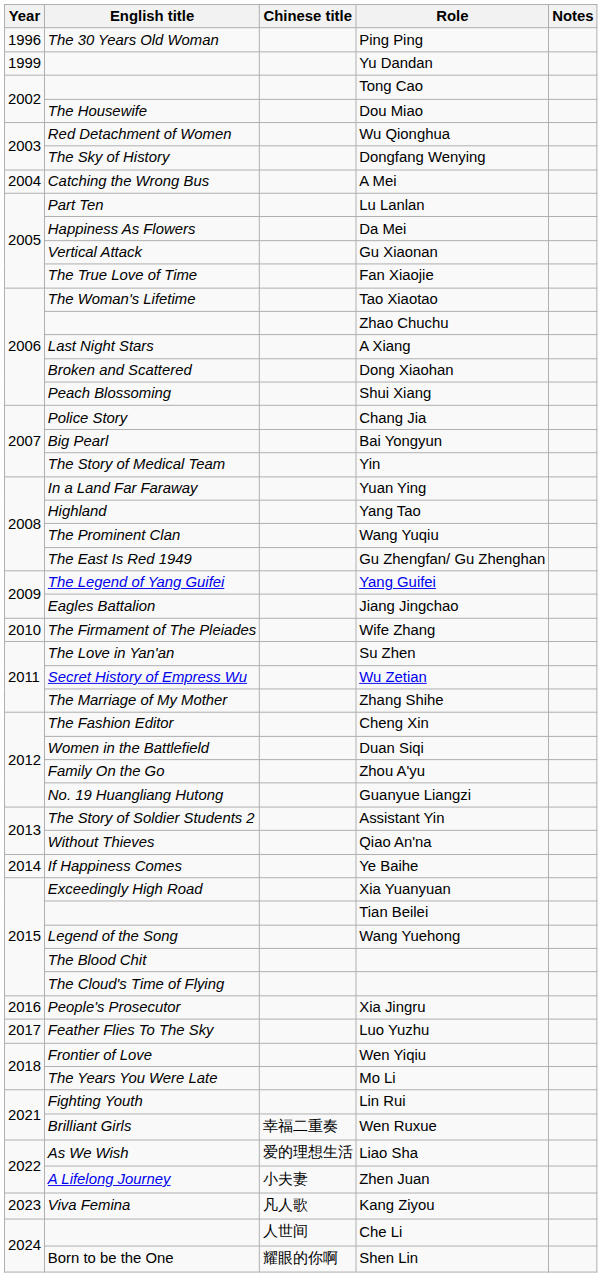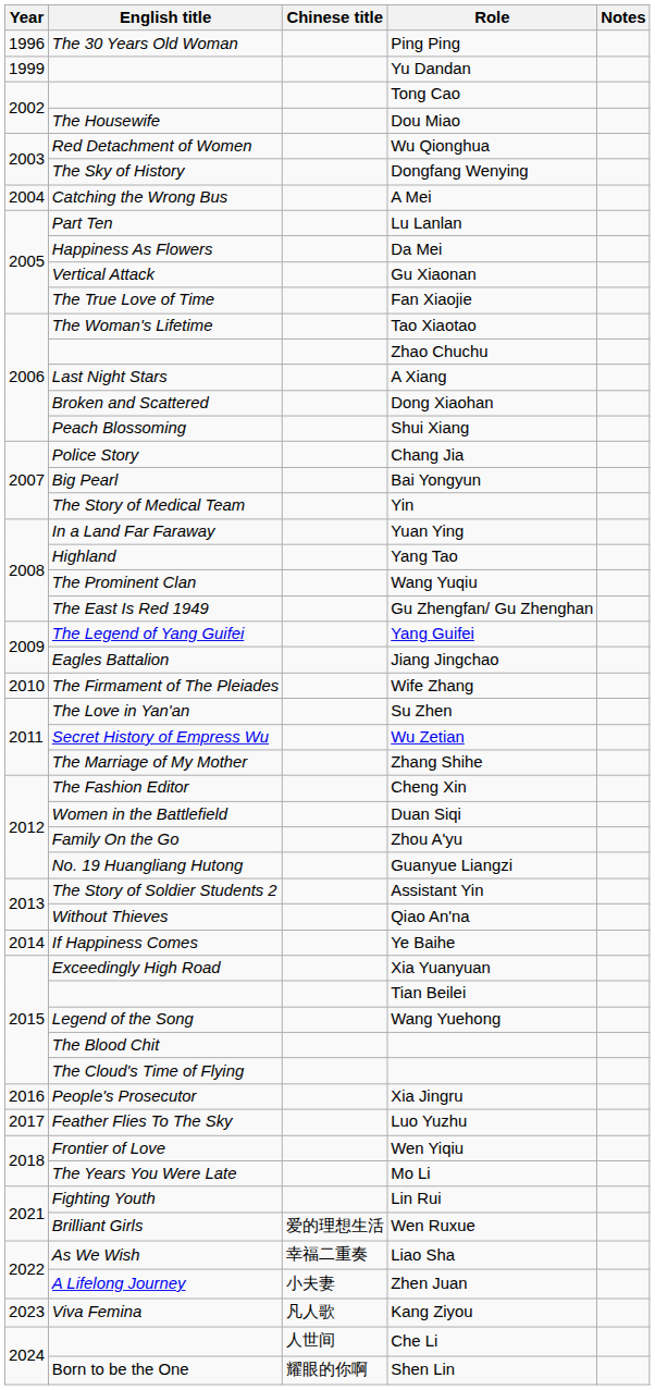Wen Ruxue | Chinese title: 幸福二重奏 -> 爱的理想生活
Liao Sha | Chinese title: 爱的理想生活 -> 幸福二重奏
